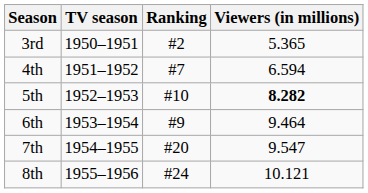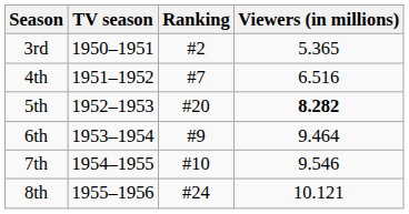4th | Viewers (in millions): 6.594 -> 6.516
5th | Ranking: #10 -> #20
7th | Ranking: #20 -> #10
7th | Viewers (in millions): 9.547 -> 9.546
